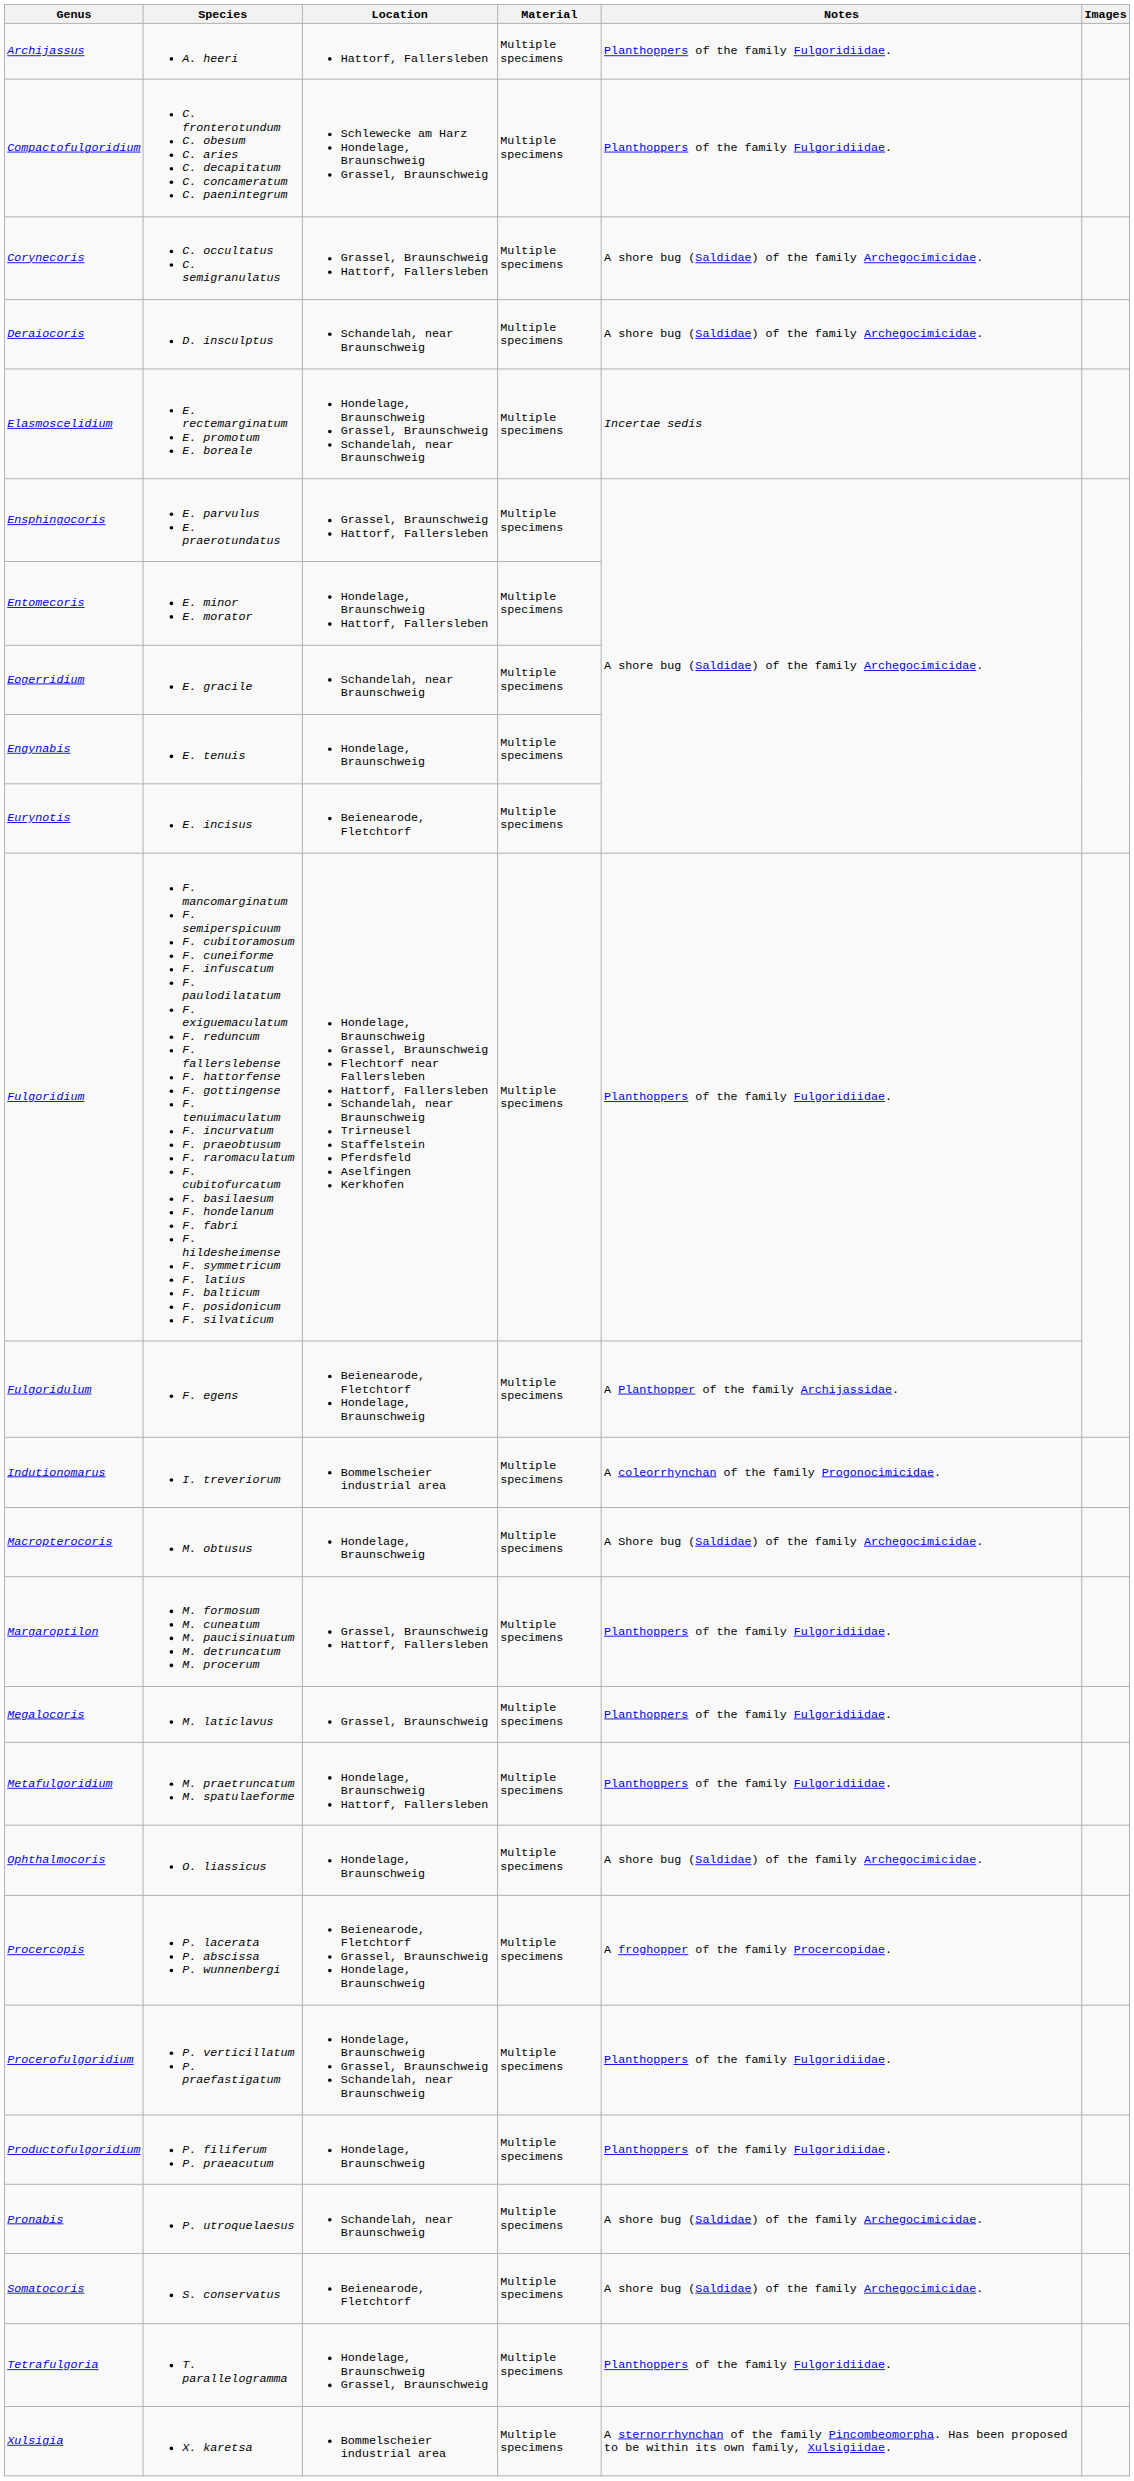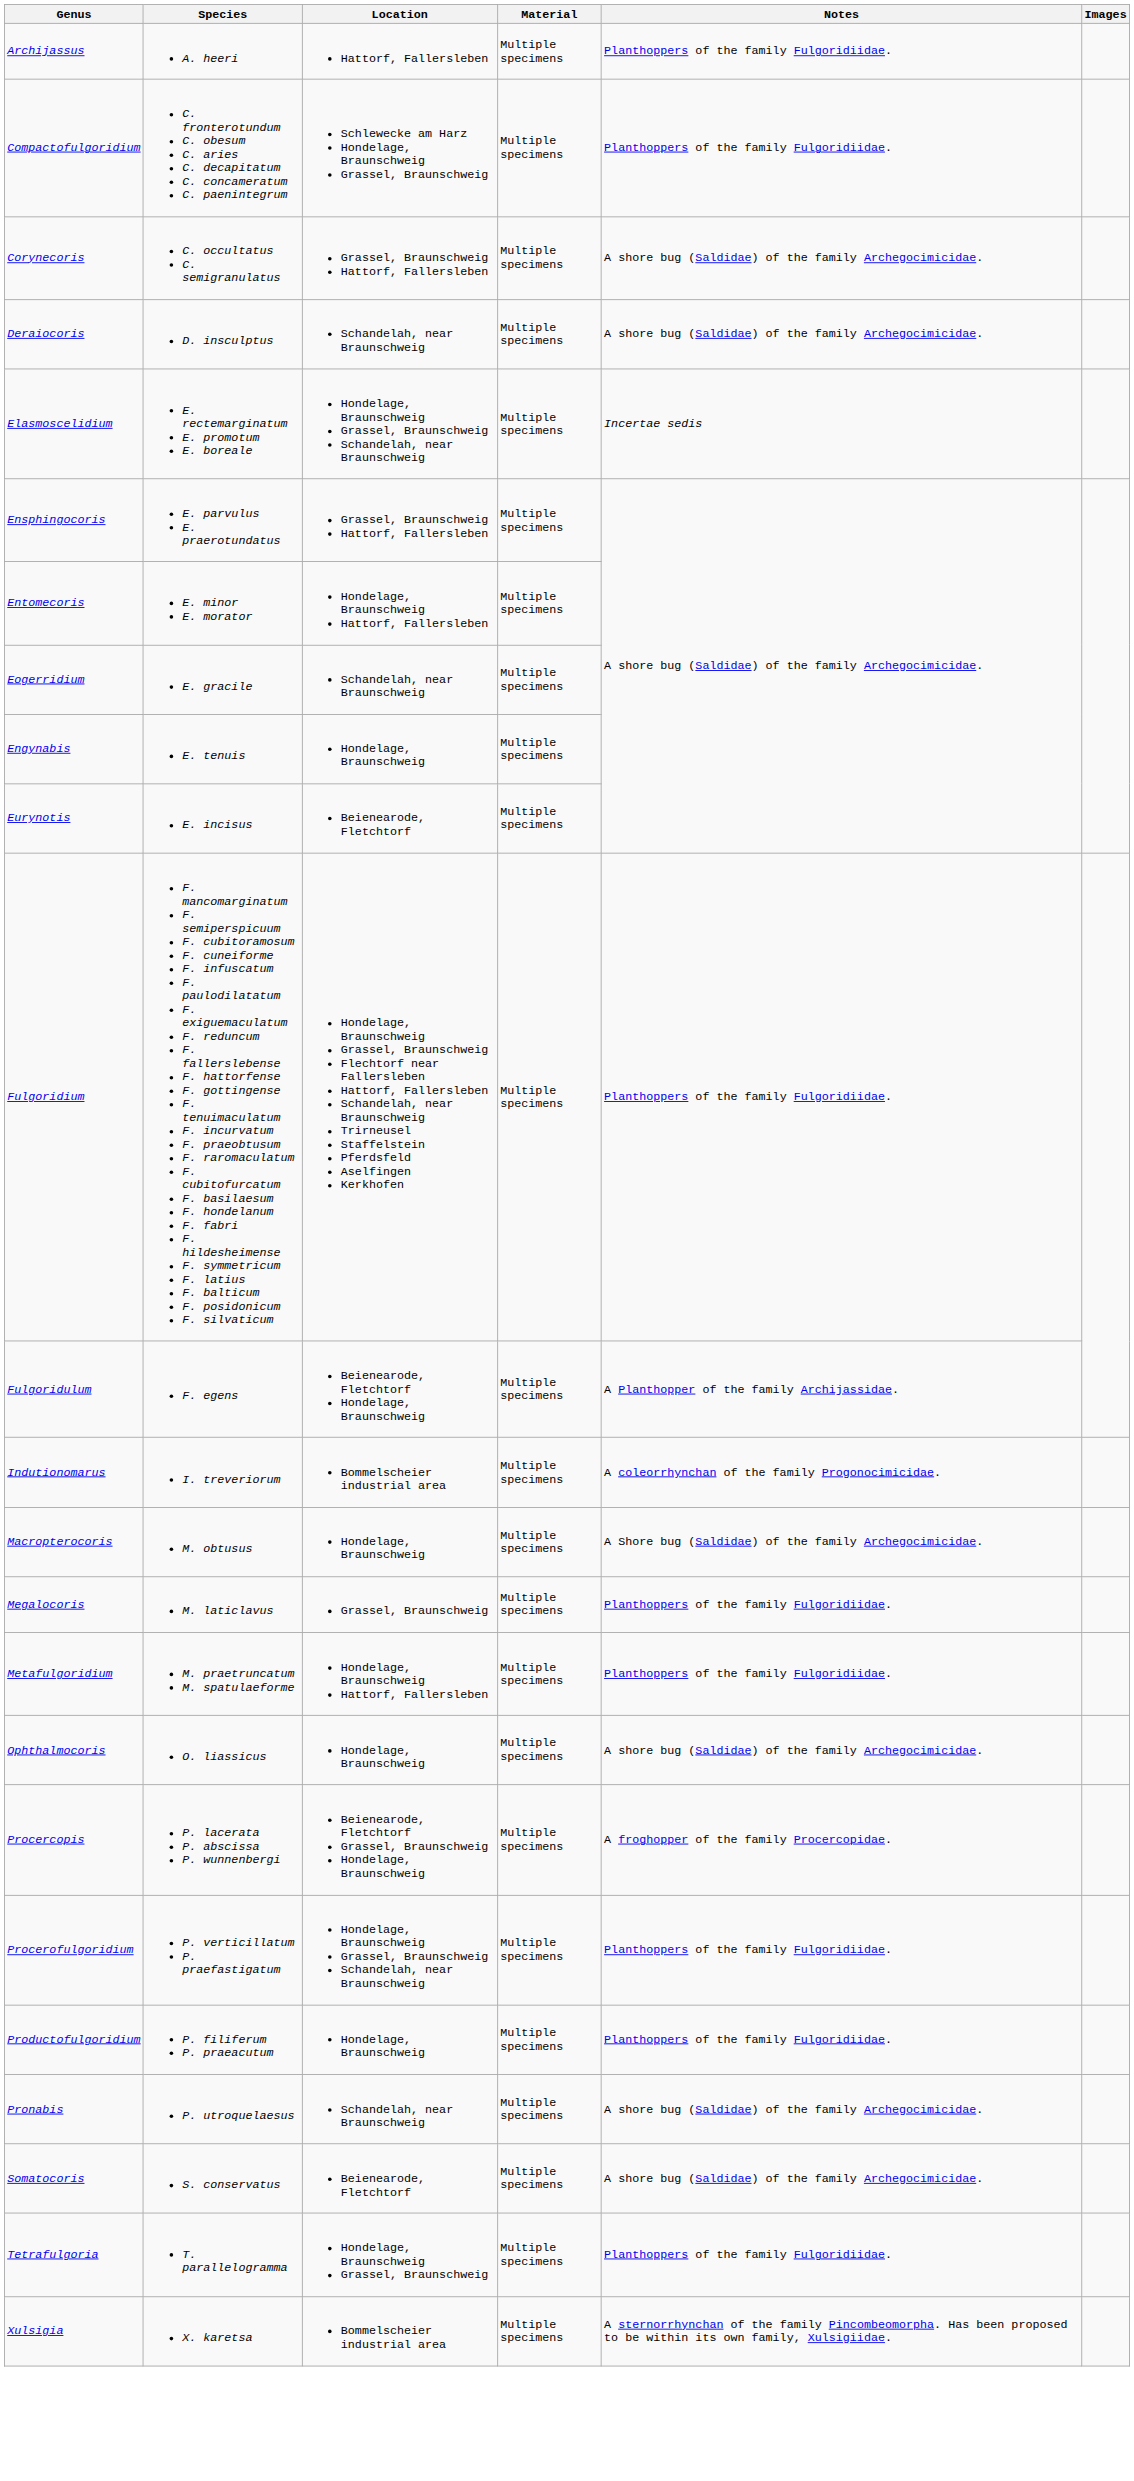- row: Margaroptilon | M. formosum M. cuneatum M. paucisinuatum M. detruncatum M. procerum | Grassel, Braunschweig Hattorf, Fallersleben | Multiple specimens | Planthoppers of the family Fulgoridiidae.
